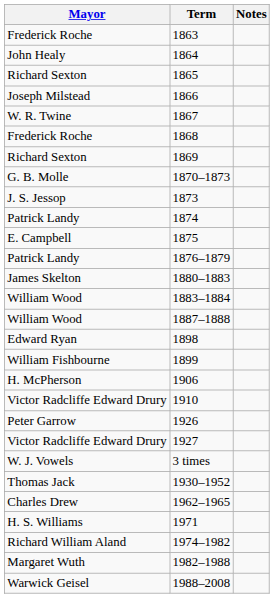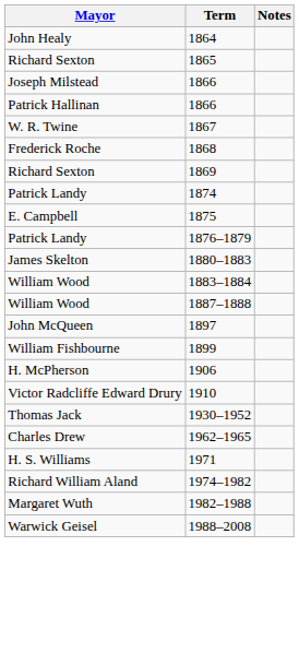- row: Frederick Roche | 1863
+ row: Patrick Hallinan | 1866
- row: G. B. Molle | 1870–1873
- row: J. S. Jessop | 1873
+ row: John McQueen | 1897
- row: Edward Ryan | 1898
- row: Peter Garrow | 1926
- row: Victor Radcliffe Edward Drury | 1927
- row: W. J. Vowels | 3 times
